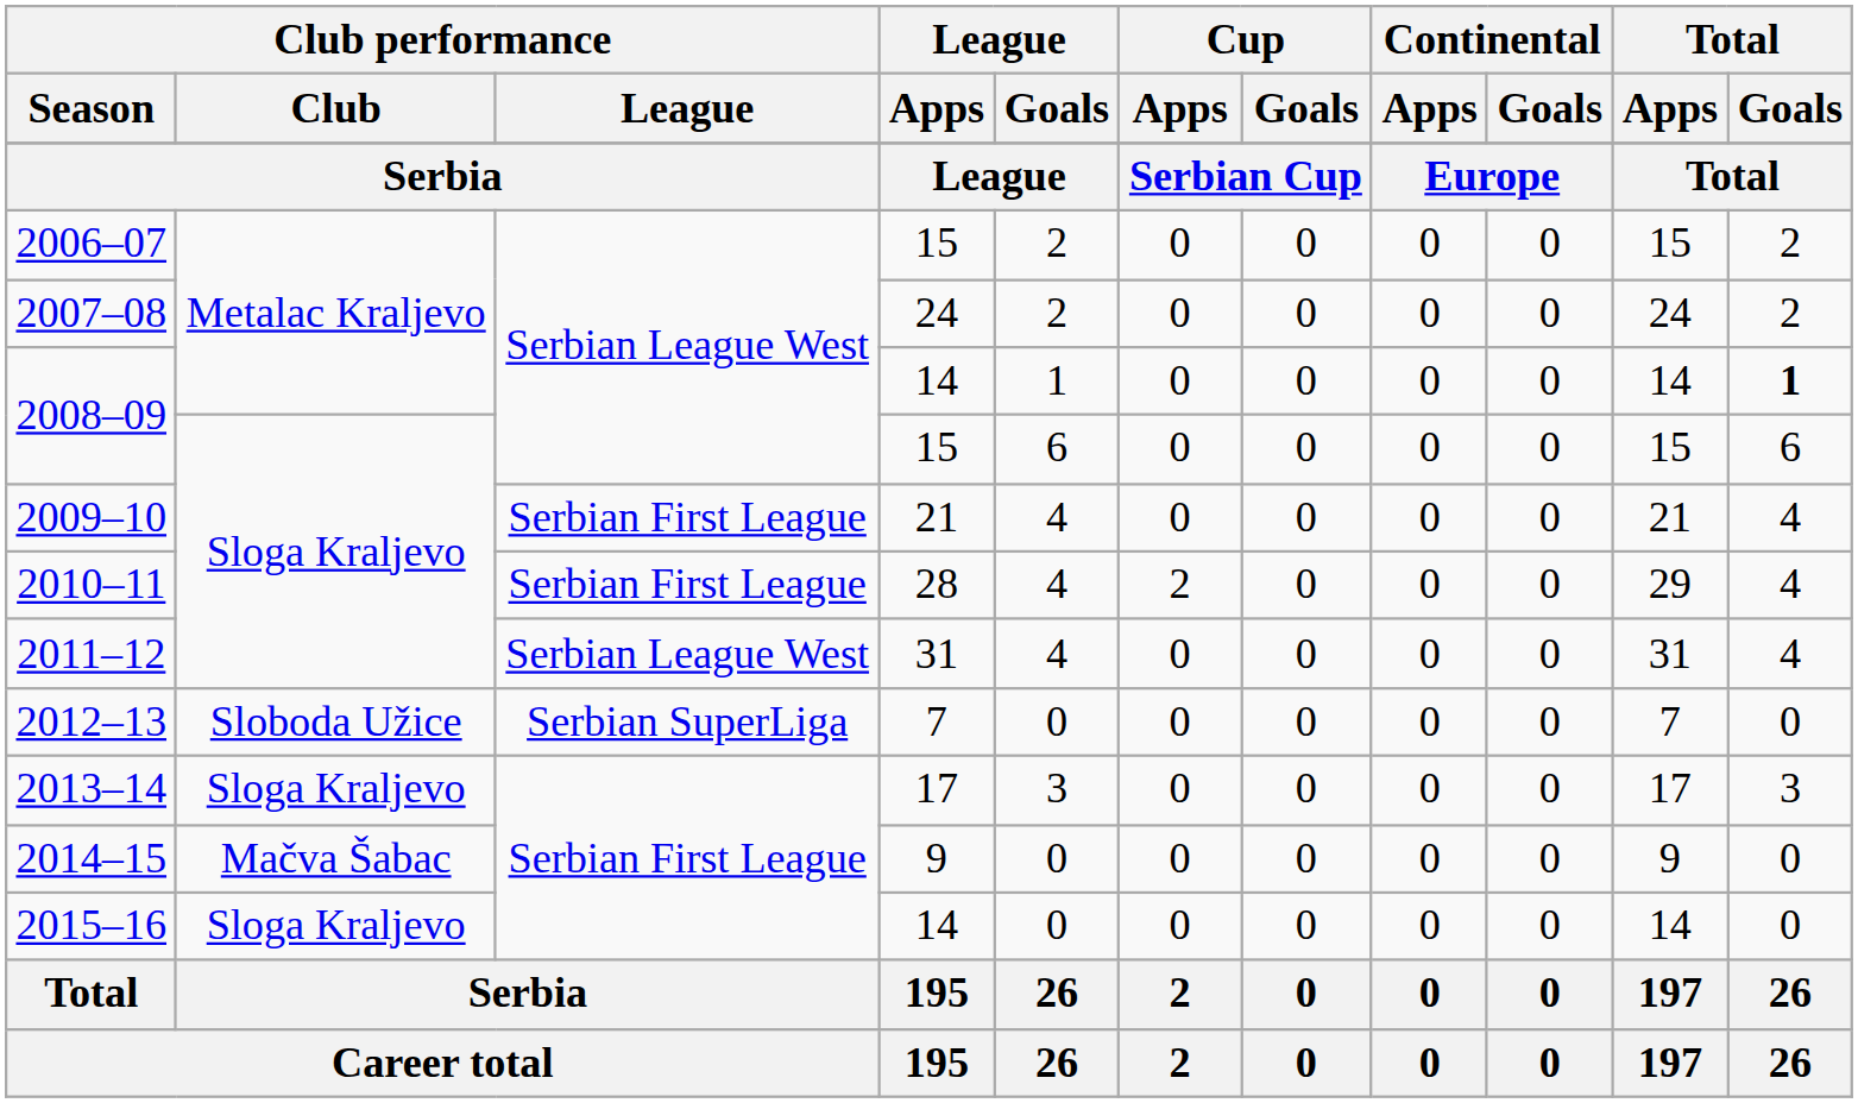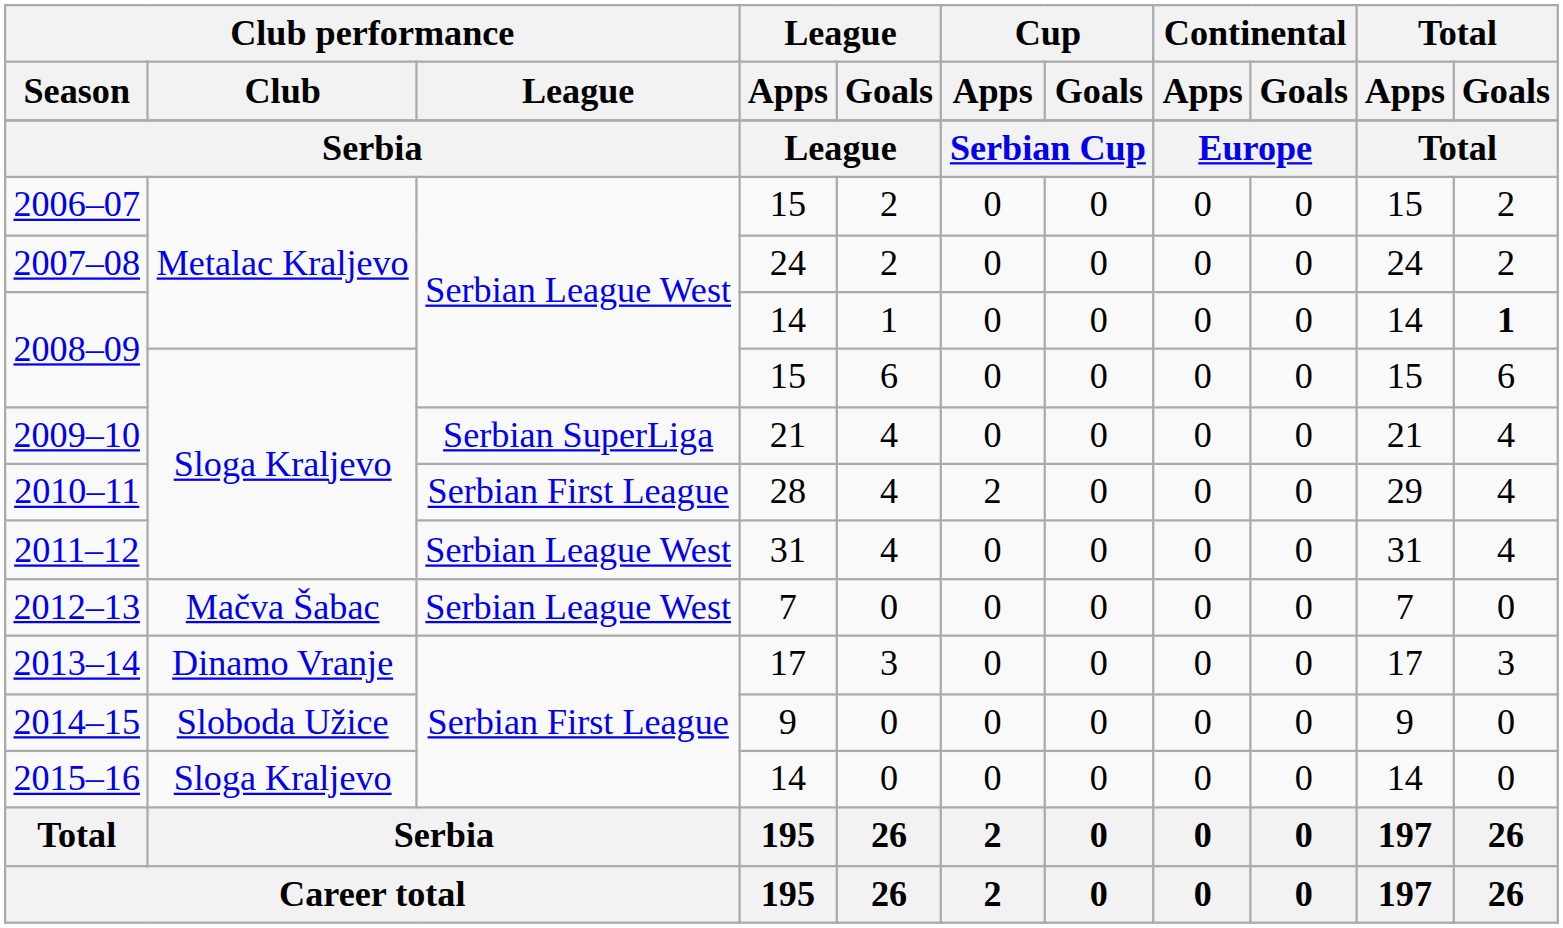2009–10 | Club performance / League: Serbian First League -> Serbian SuperLiga
2012–13 | Club performance / Club: Sloboda Užice -> Mačva Šabac
2012–13 | Club performance / League: Serbian SuperLiga -> Serbian League West
2013–14 | Club performance / Club: Sloga Kraljevo -> Dinamo Vranje
2014–15 | Club performance / Club: Mačva Šabac -> Sloboda Užice
